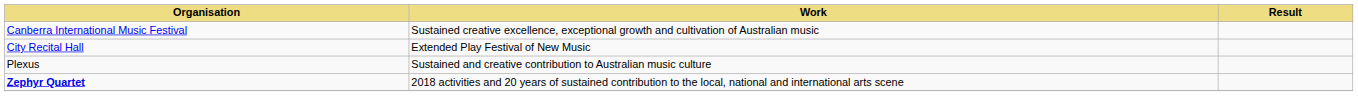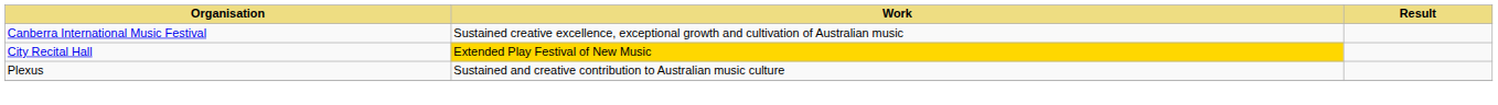City Recital Hall | Work: no background -> gold background
- row: Zephyr Quartet | 2018 activities and 20 years of sustained contribution to the local, national and international arts scene
